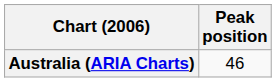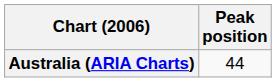Australia (ARIA Charts) | Peak position: 46 -> 44
